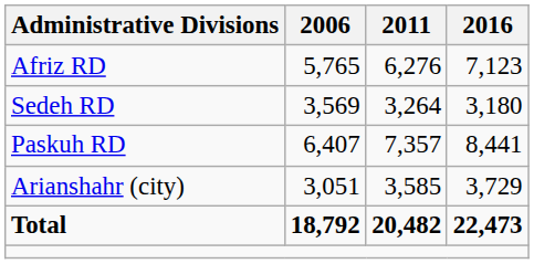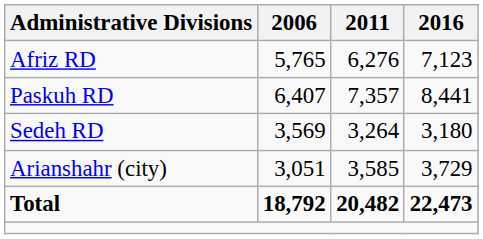rows swapped: Paskuh RD <-> Sedeh RD
